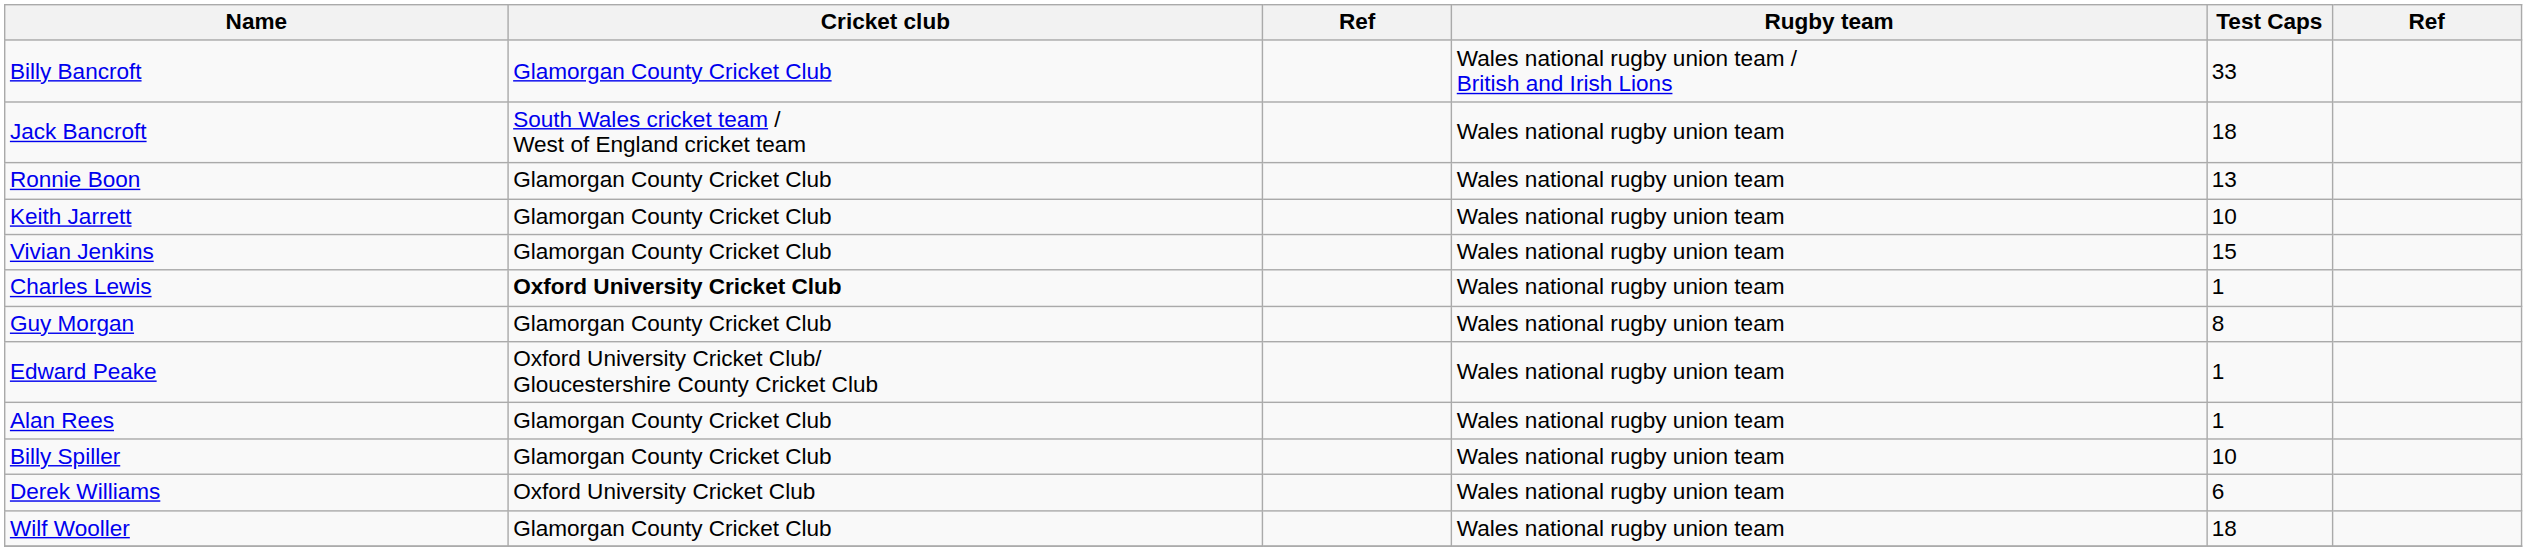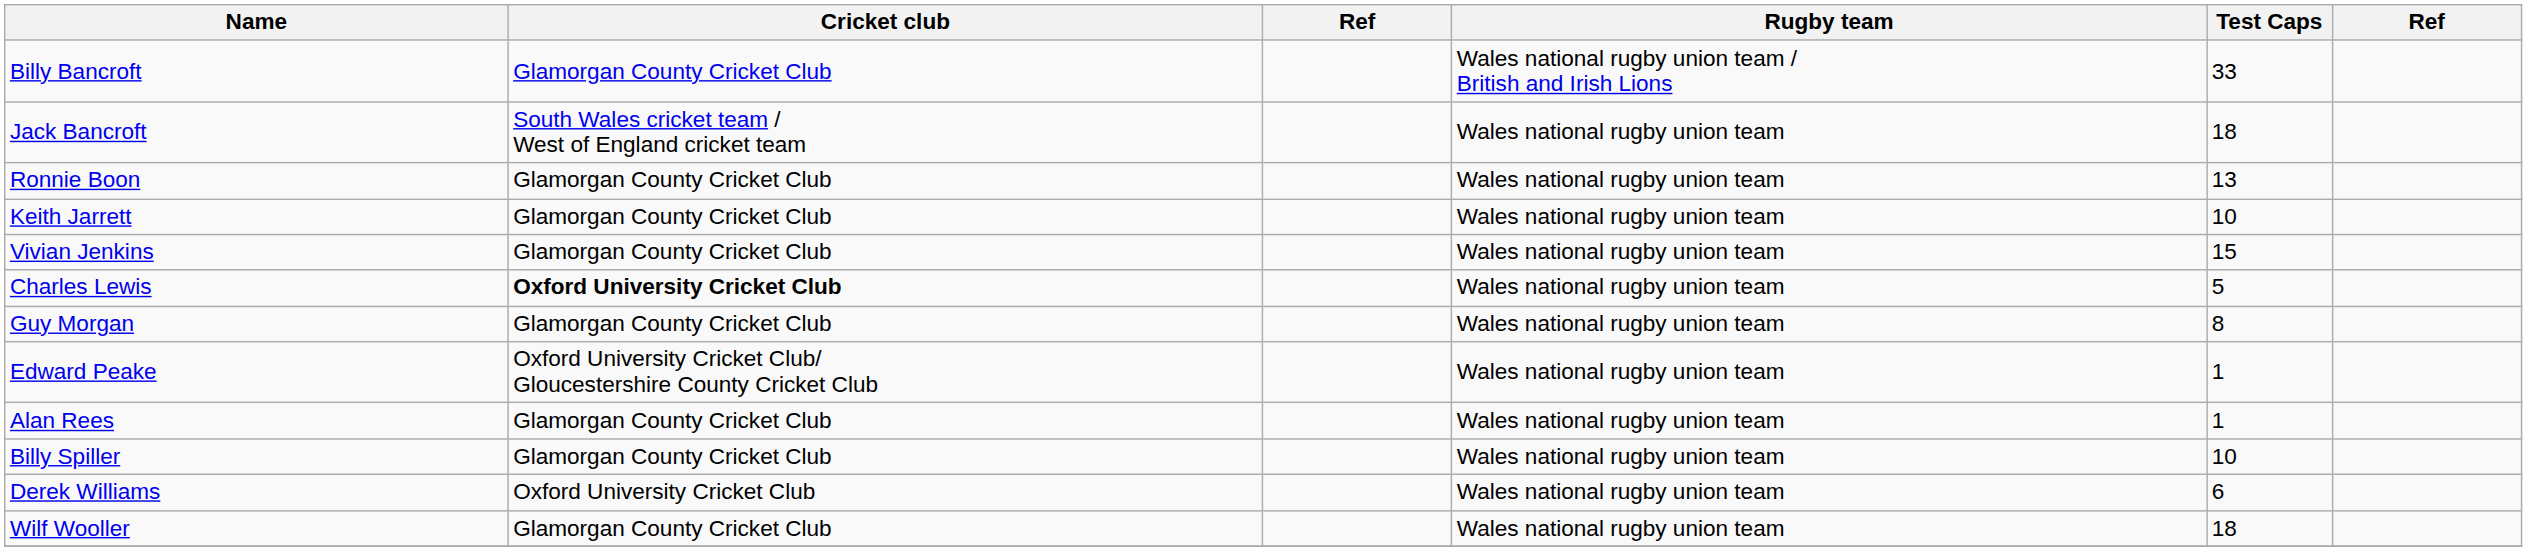Charles Lewis | Test Caps: 1 -> 5
